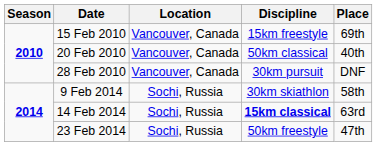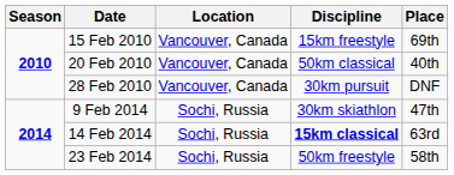9 Feb 2014 | Place: 58th -> 47th
23 Feb 2014 | Place: 47th -> 58th
